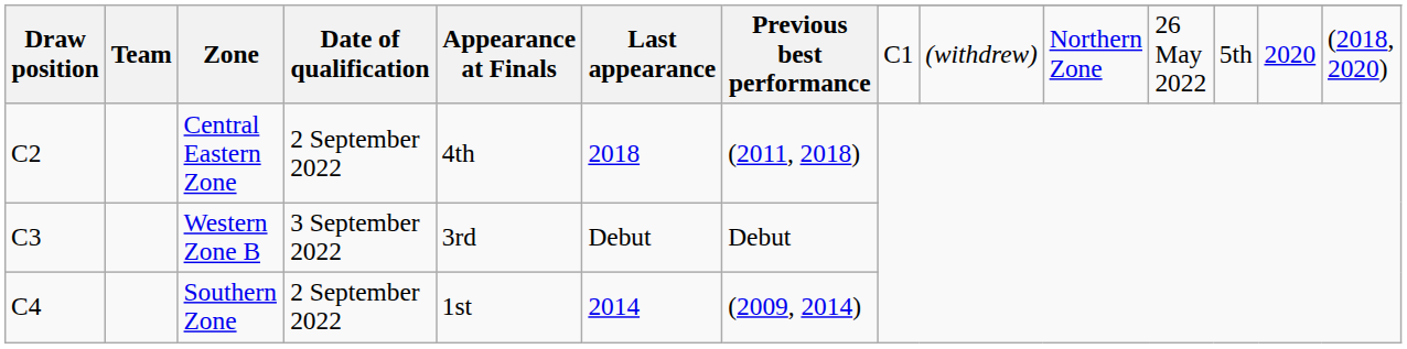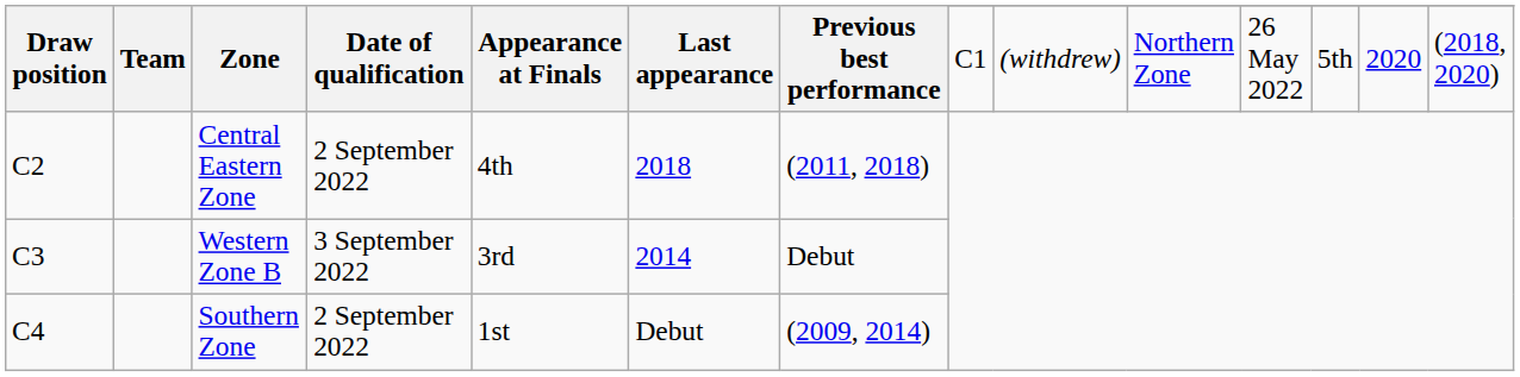Western Zone B | Last appearance: Debut -> 2014
Southern Zone | Last appearance: 2014 -> Debut
